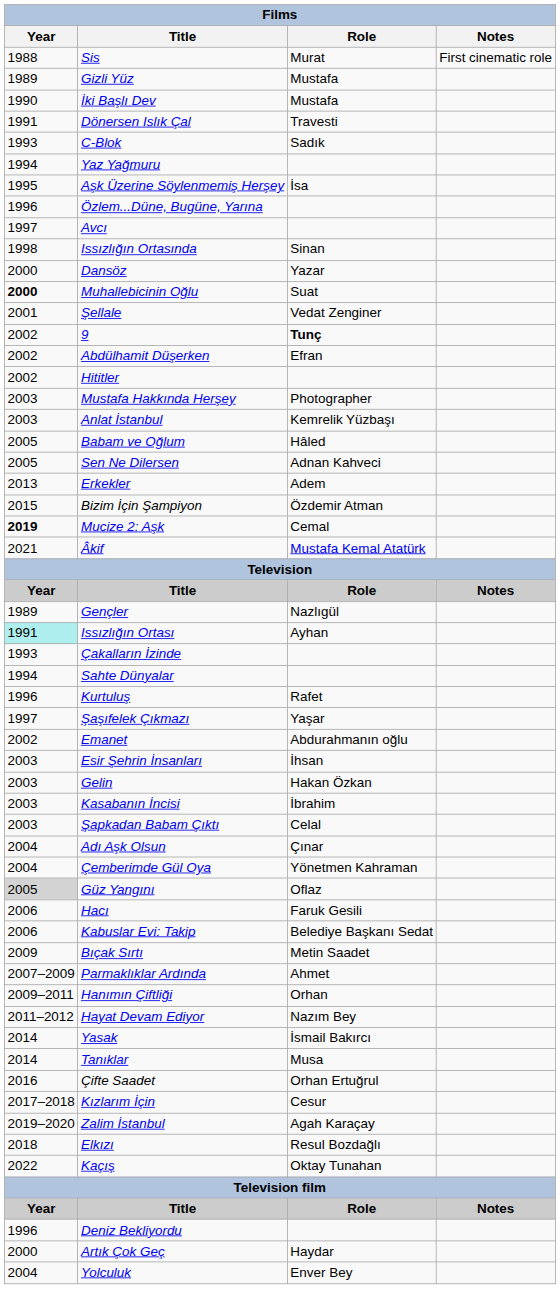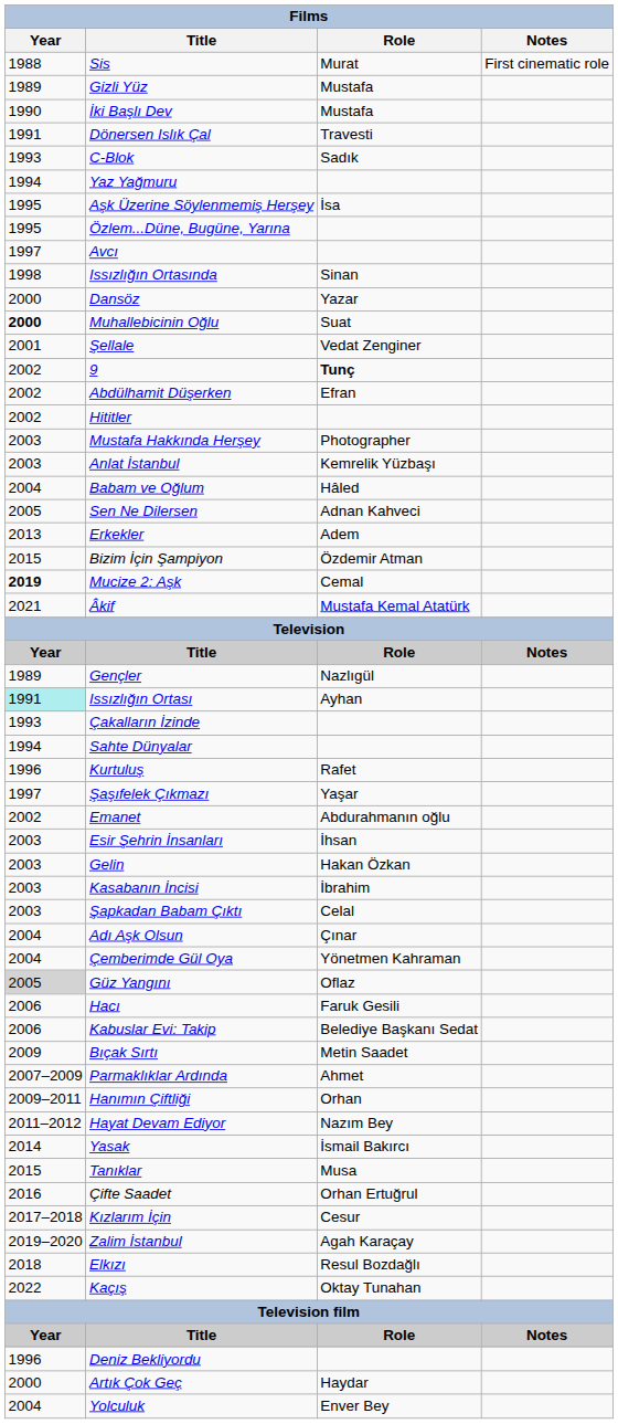Özlem...Düne, Bugüne, Yarına | Year: 1996 -> 1995
Babam ve Oğlum | Year: 2005 -> 2004
Tanıklar | Year: 2014 -> 2015
